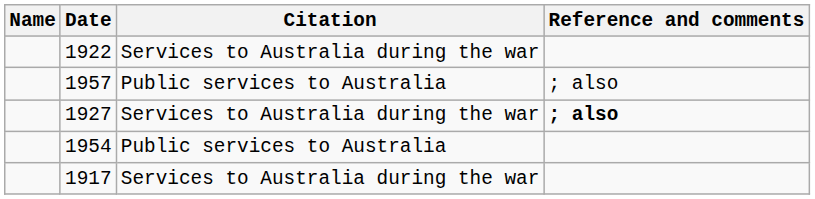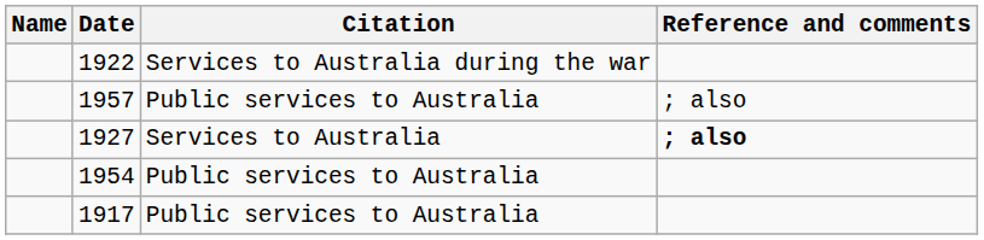1927 | Citation: Services to Australia during the war -> Services to Australia
1917 | Citation: Services to Australia during the war -> Public services to Australia
